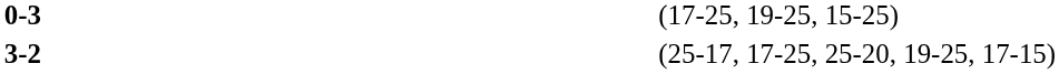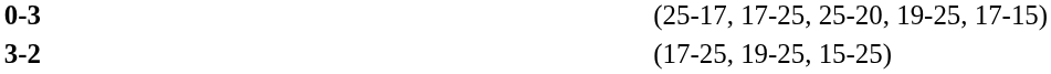0-3 | column 4: (17-25, 19-25, 15-25) -> (25-17, 17-25, 25-20, 19-25, 17-15)
3-2 | column 4: (25-17, 17-25, 25-20, 19-25, 17-15) -> (17-25, 19-25, 15-25)
